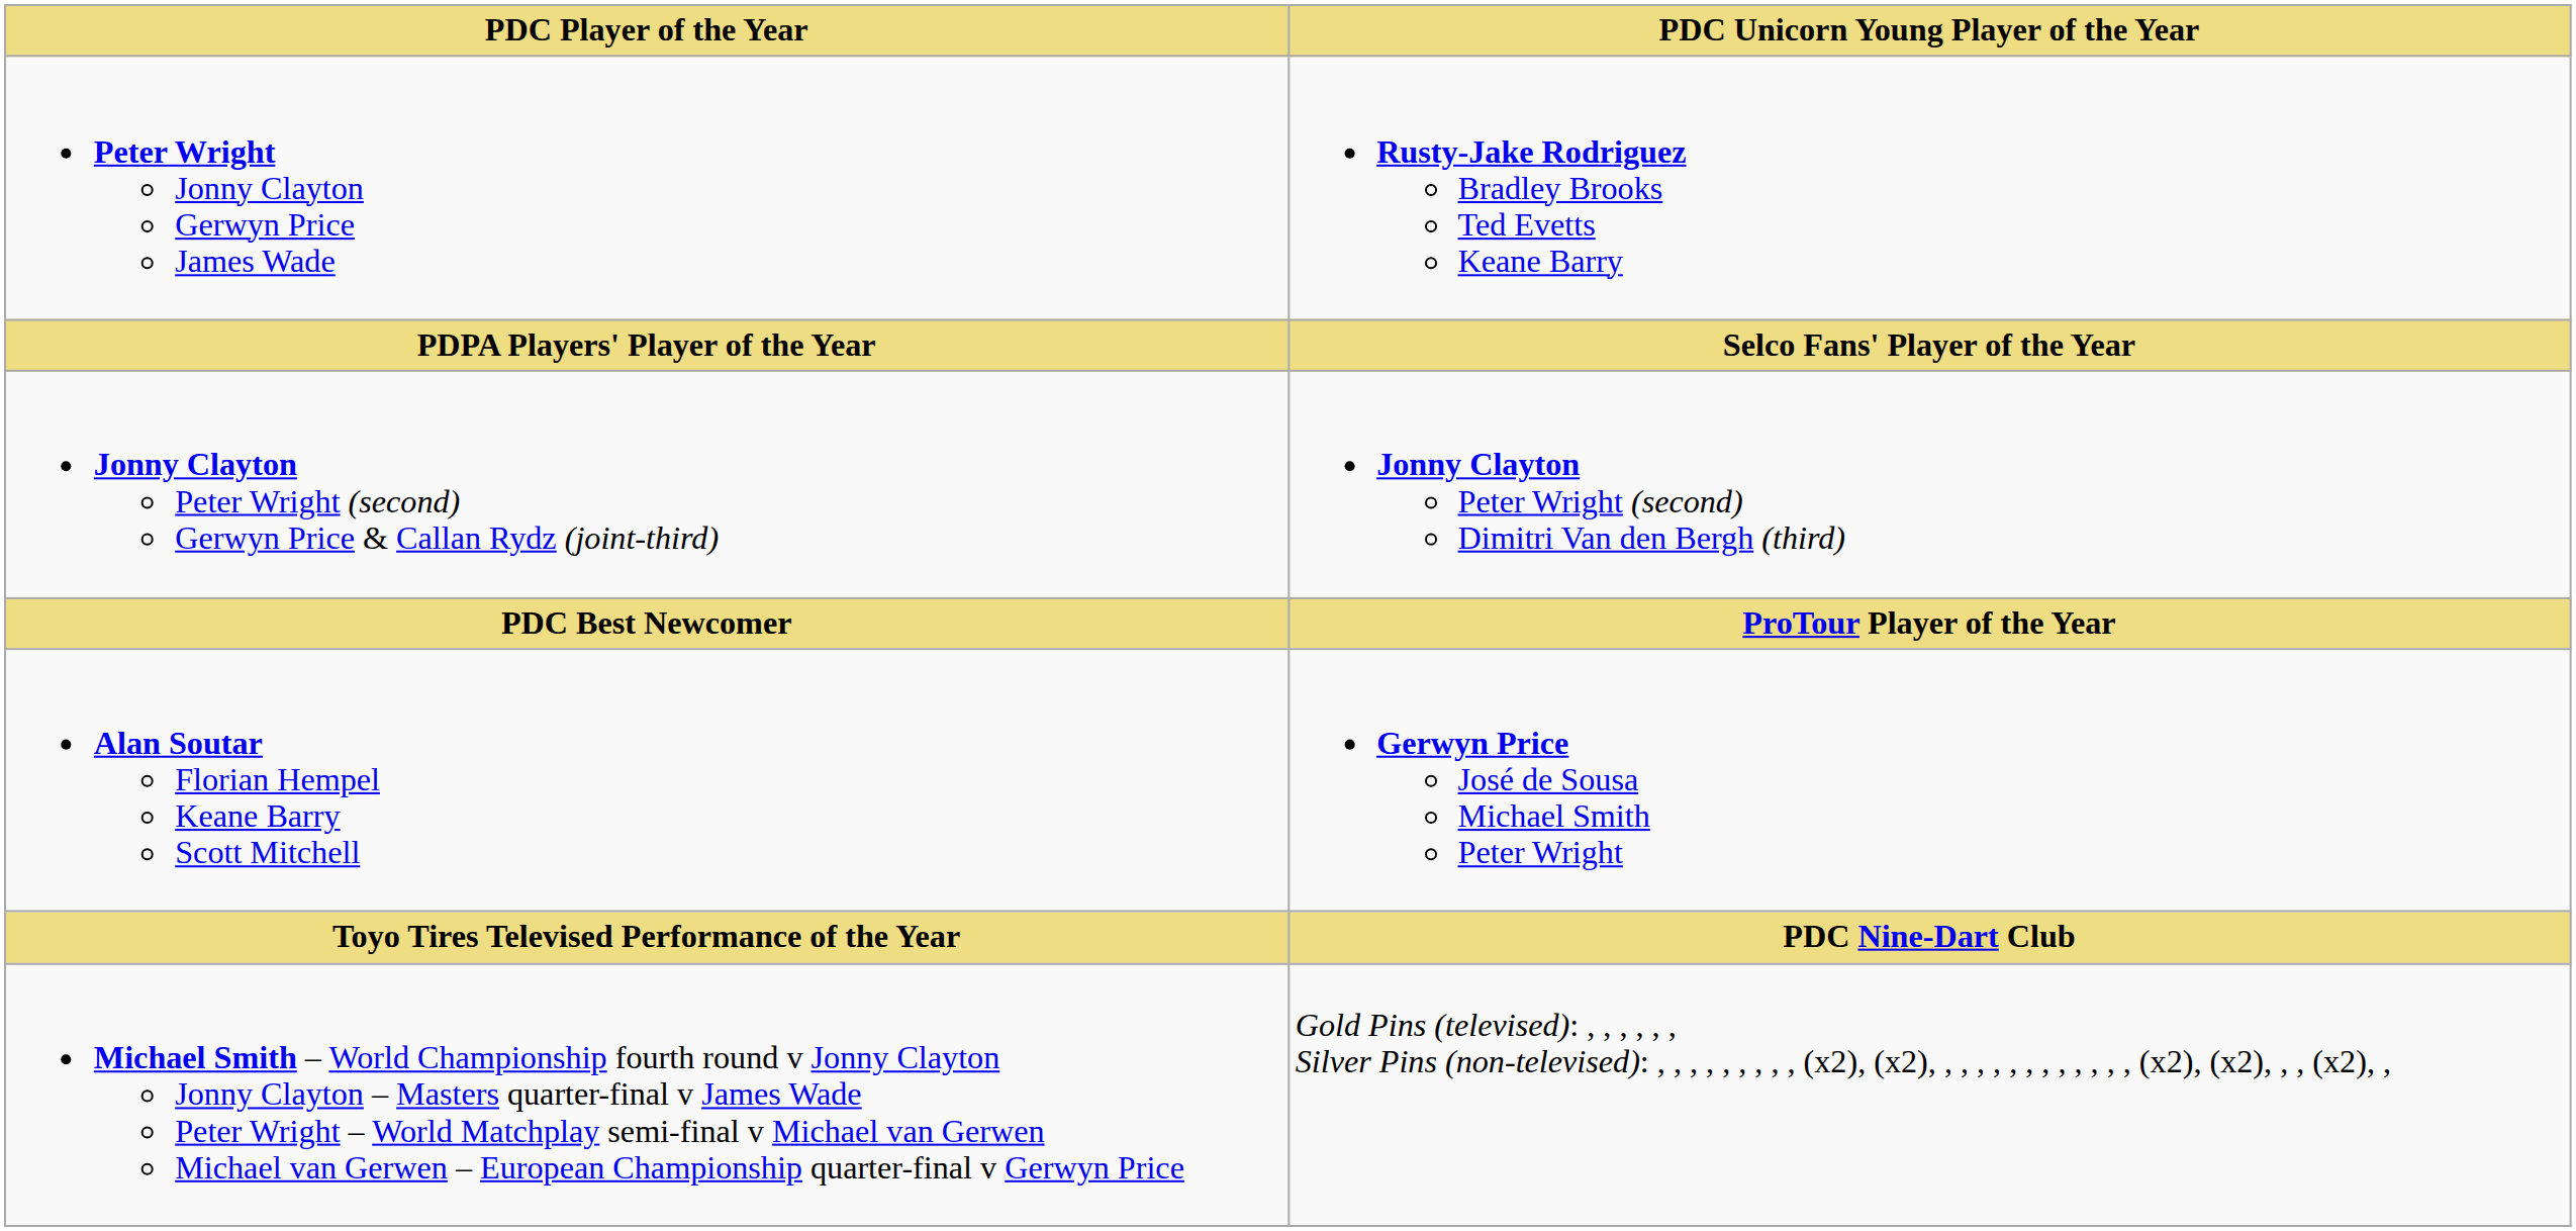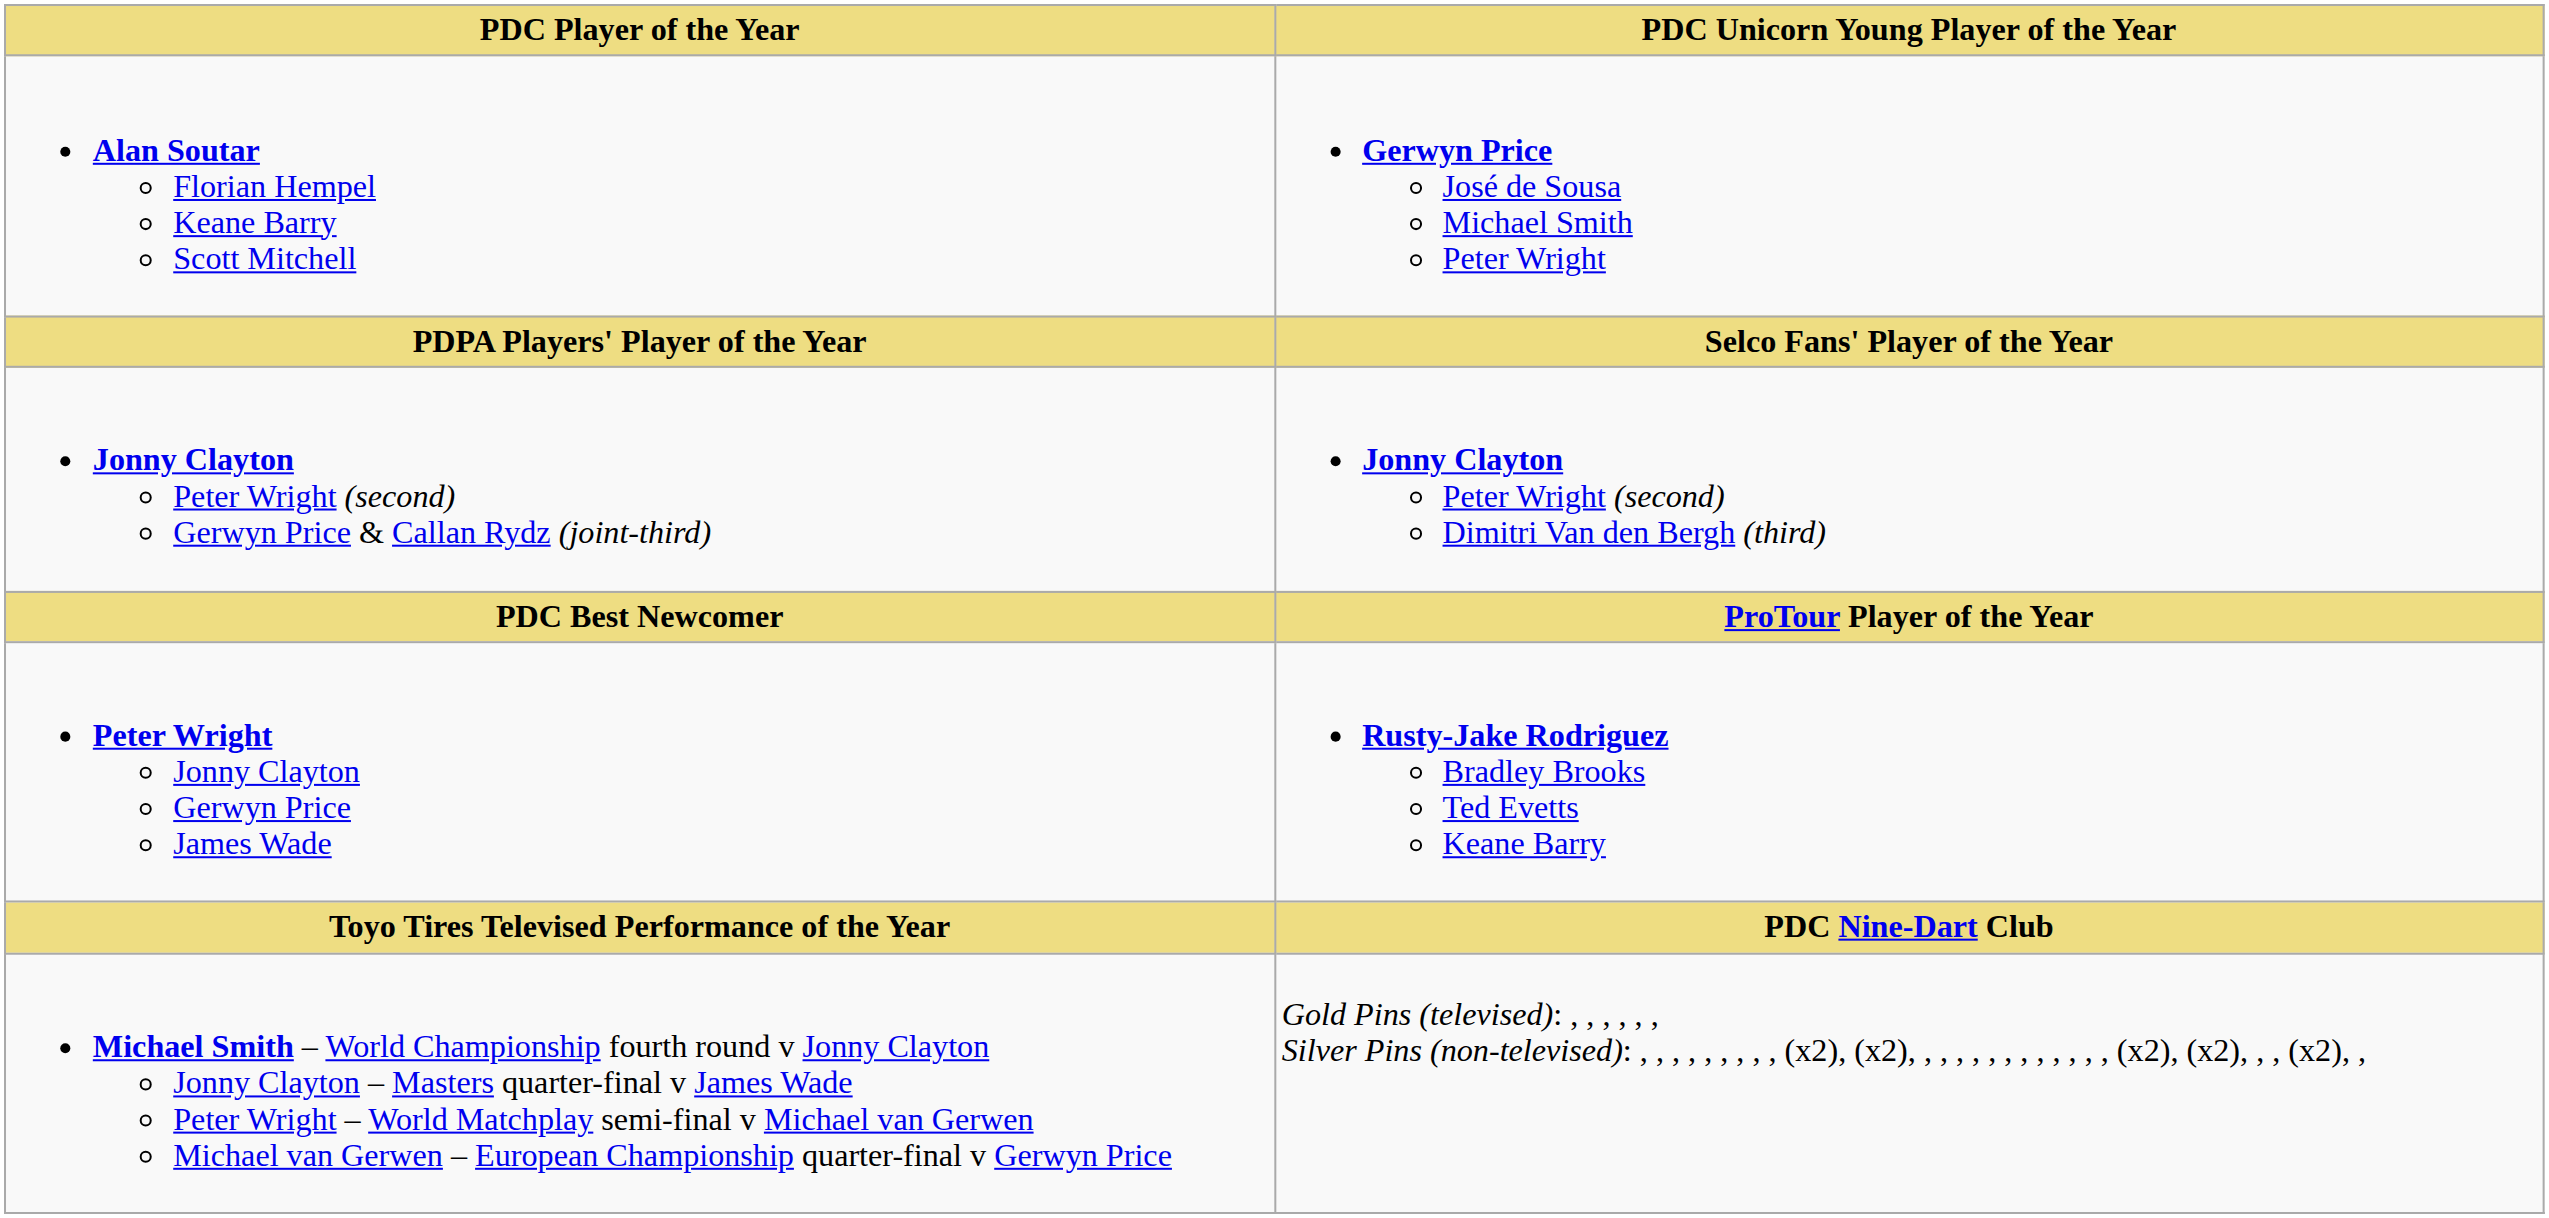rows swapped: Peter Wright Jonny Clayton Gerwyn Price James Wade <-> Alan Soutar Florian Hempel Keane Barry Scott Mitchell
